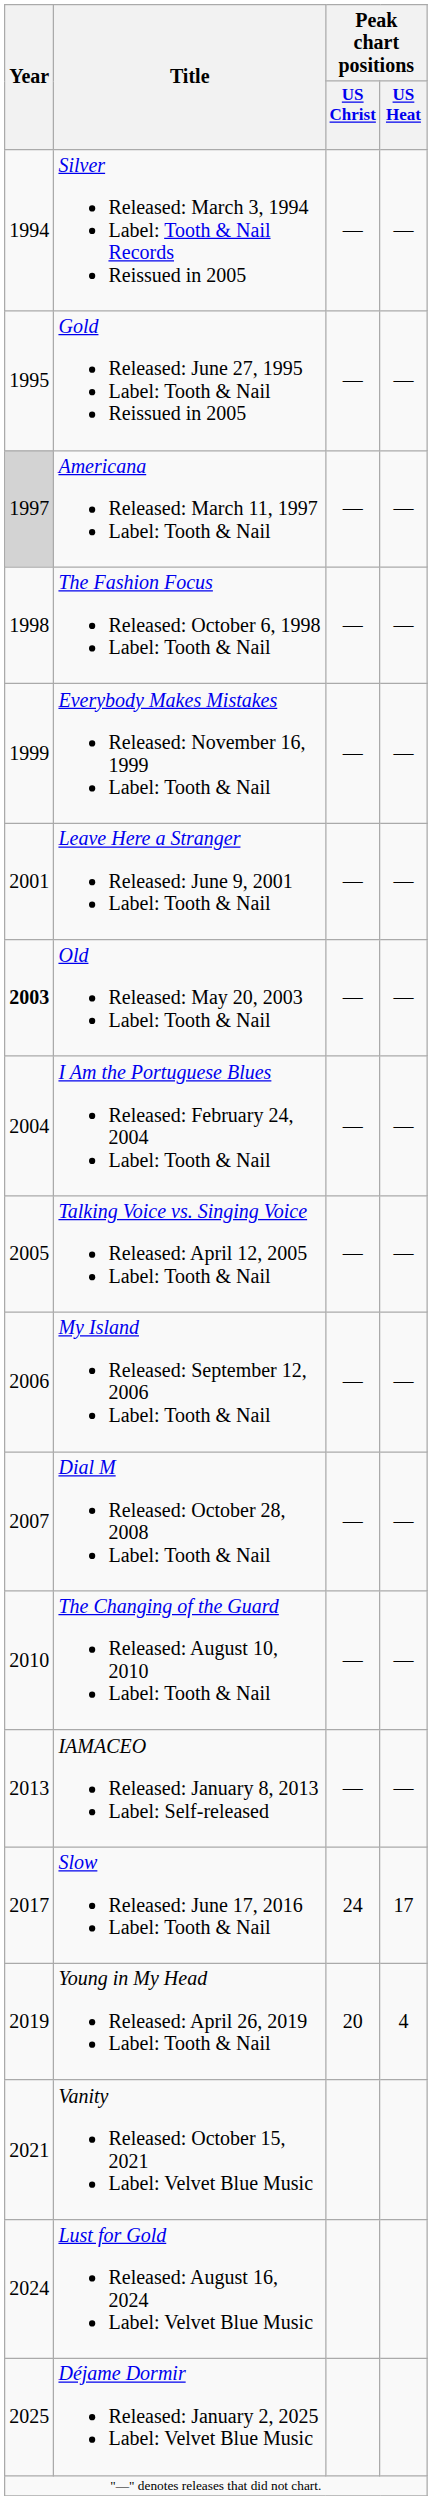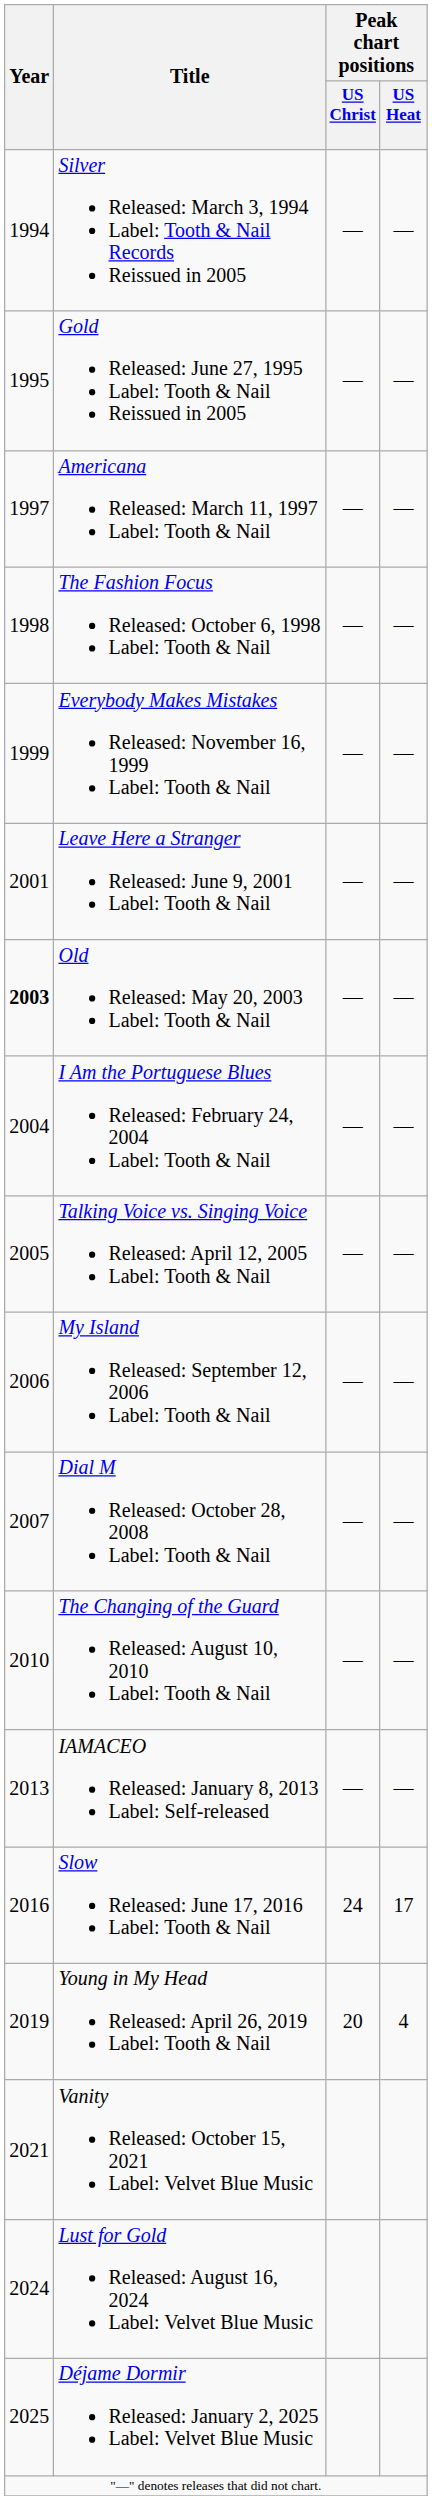Americana Released: March 11, 1997 Label: Tooth & Nail | Year: lightgrey background -> no background
Slow Released: June 17, 2016 Label: Tooth & Nail | Year: 2017 -> 2016
